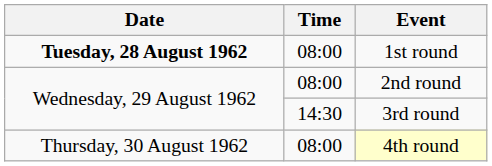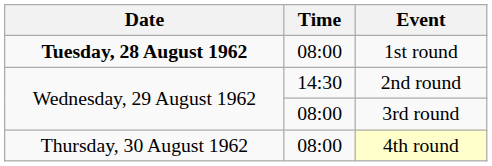2nd round | Time: 08:00 -> 14:30
3rd round | Time: 14:30 -> 08:00
